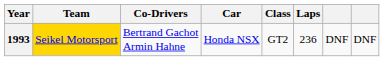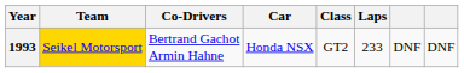1993 | Laps: 236 -> 233
